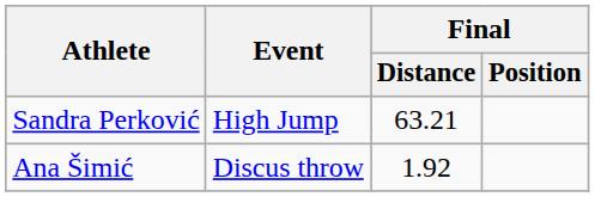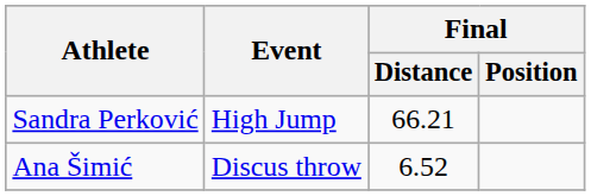Sandra Perković | Final / Distance: 63.21 -> 66.21
Ana Šimić | Final / Distance: 1.92 -> 6.52
